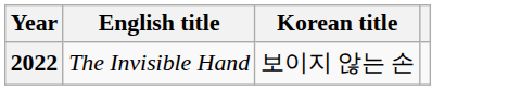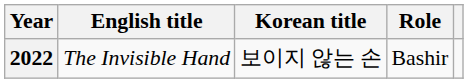+ column: Role | Bashir
